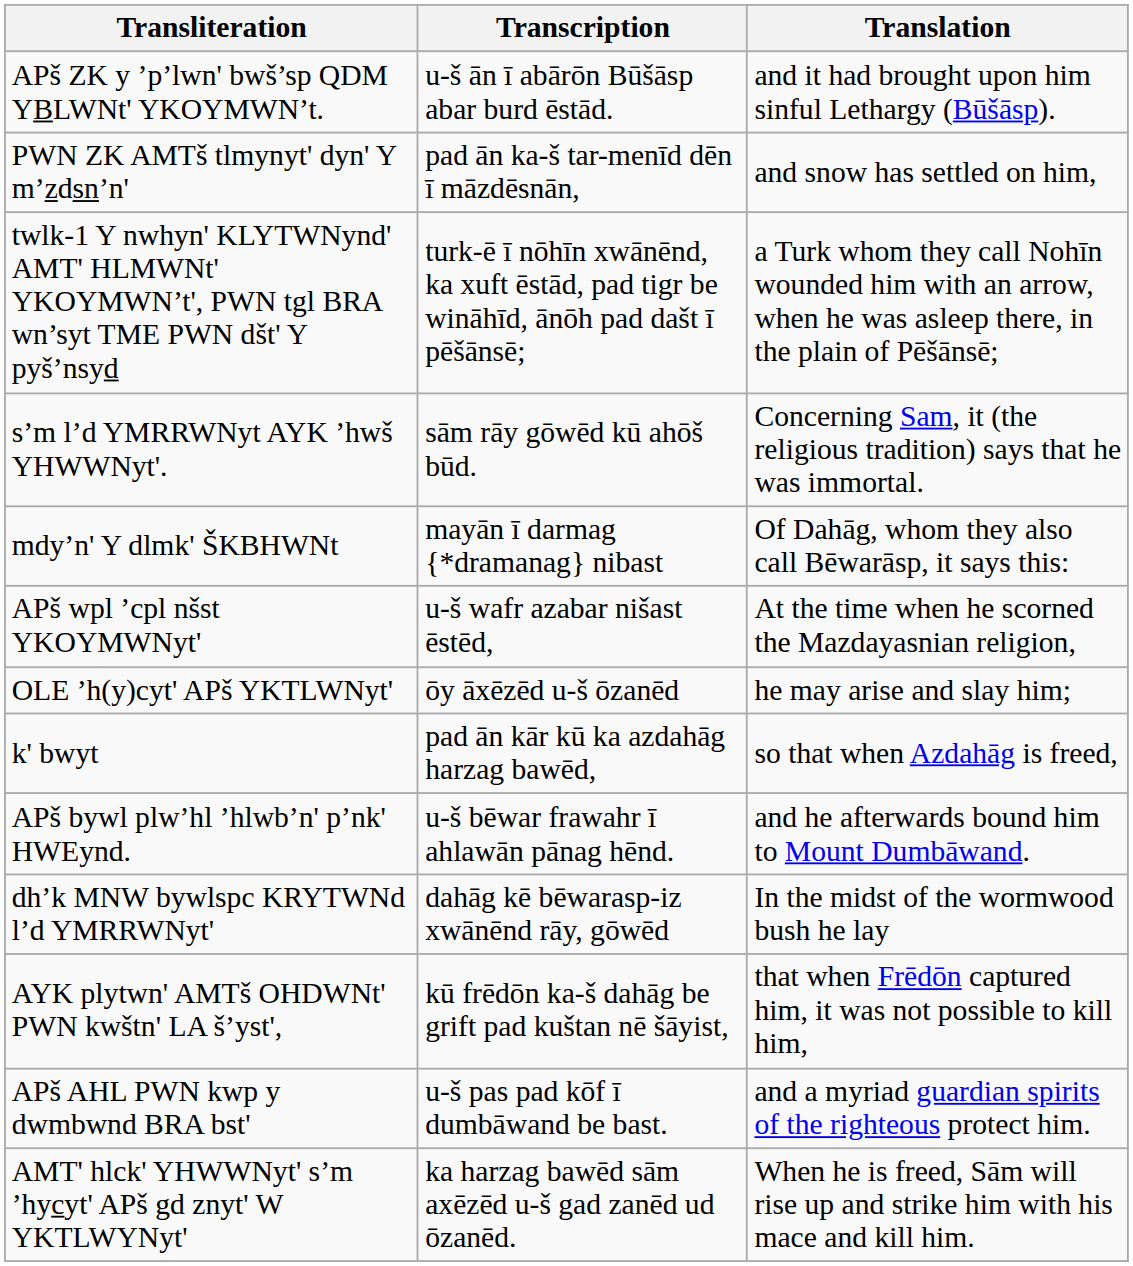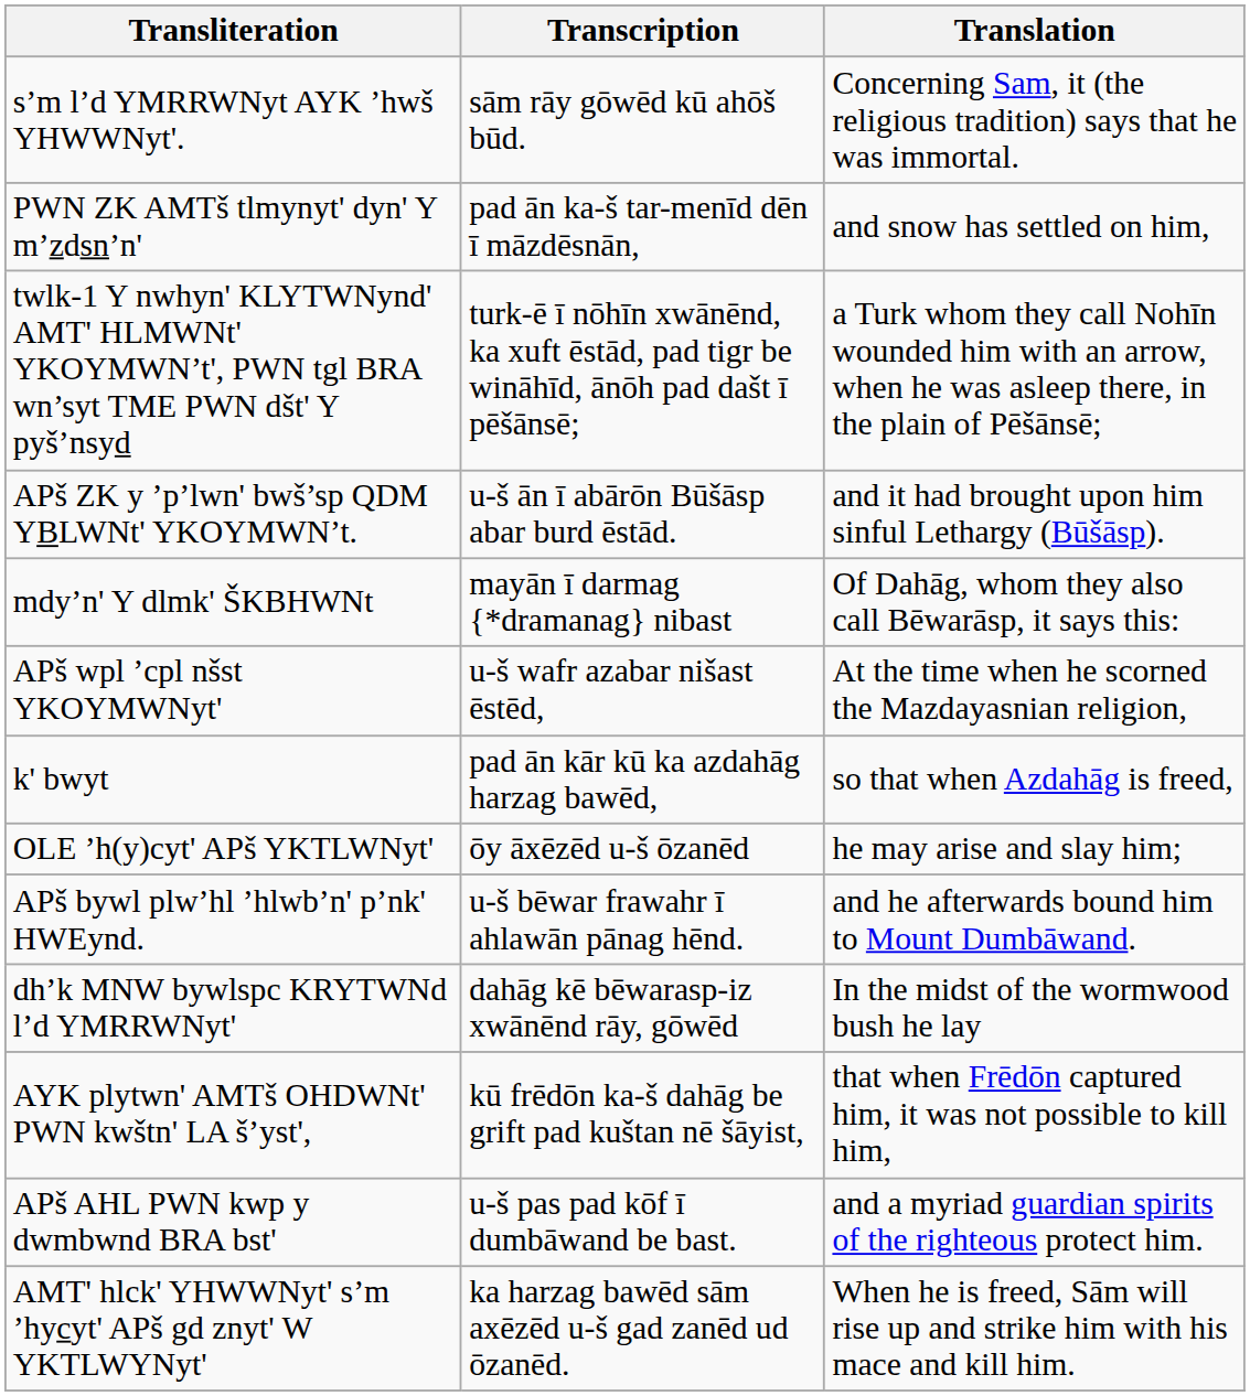rows swapped: s’m l’d YMRRWNyt AYK ’hwš YHWWNyt'. <-> APš ZK y ’p’lwn' bwš’sp QDM YBLWNt' YKOYMWN’t.
rows swapped: k' bwyt <-> OLE ’h(y)cyt' APš YKTLWNyt'
